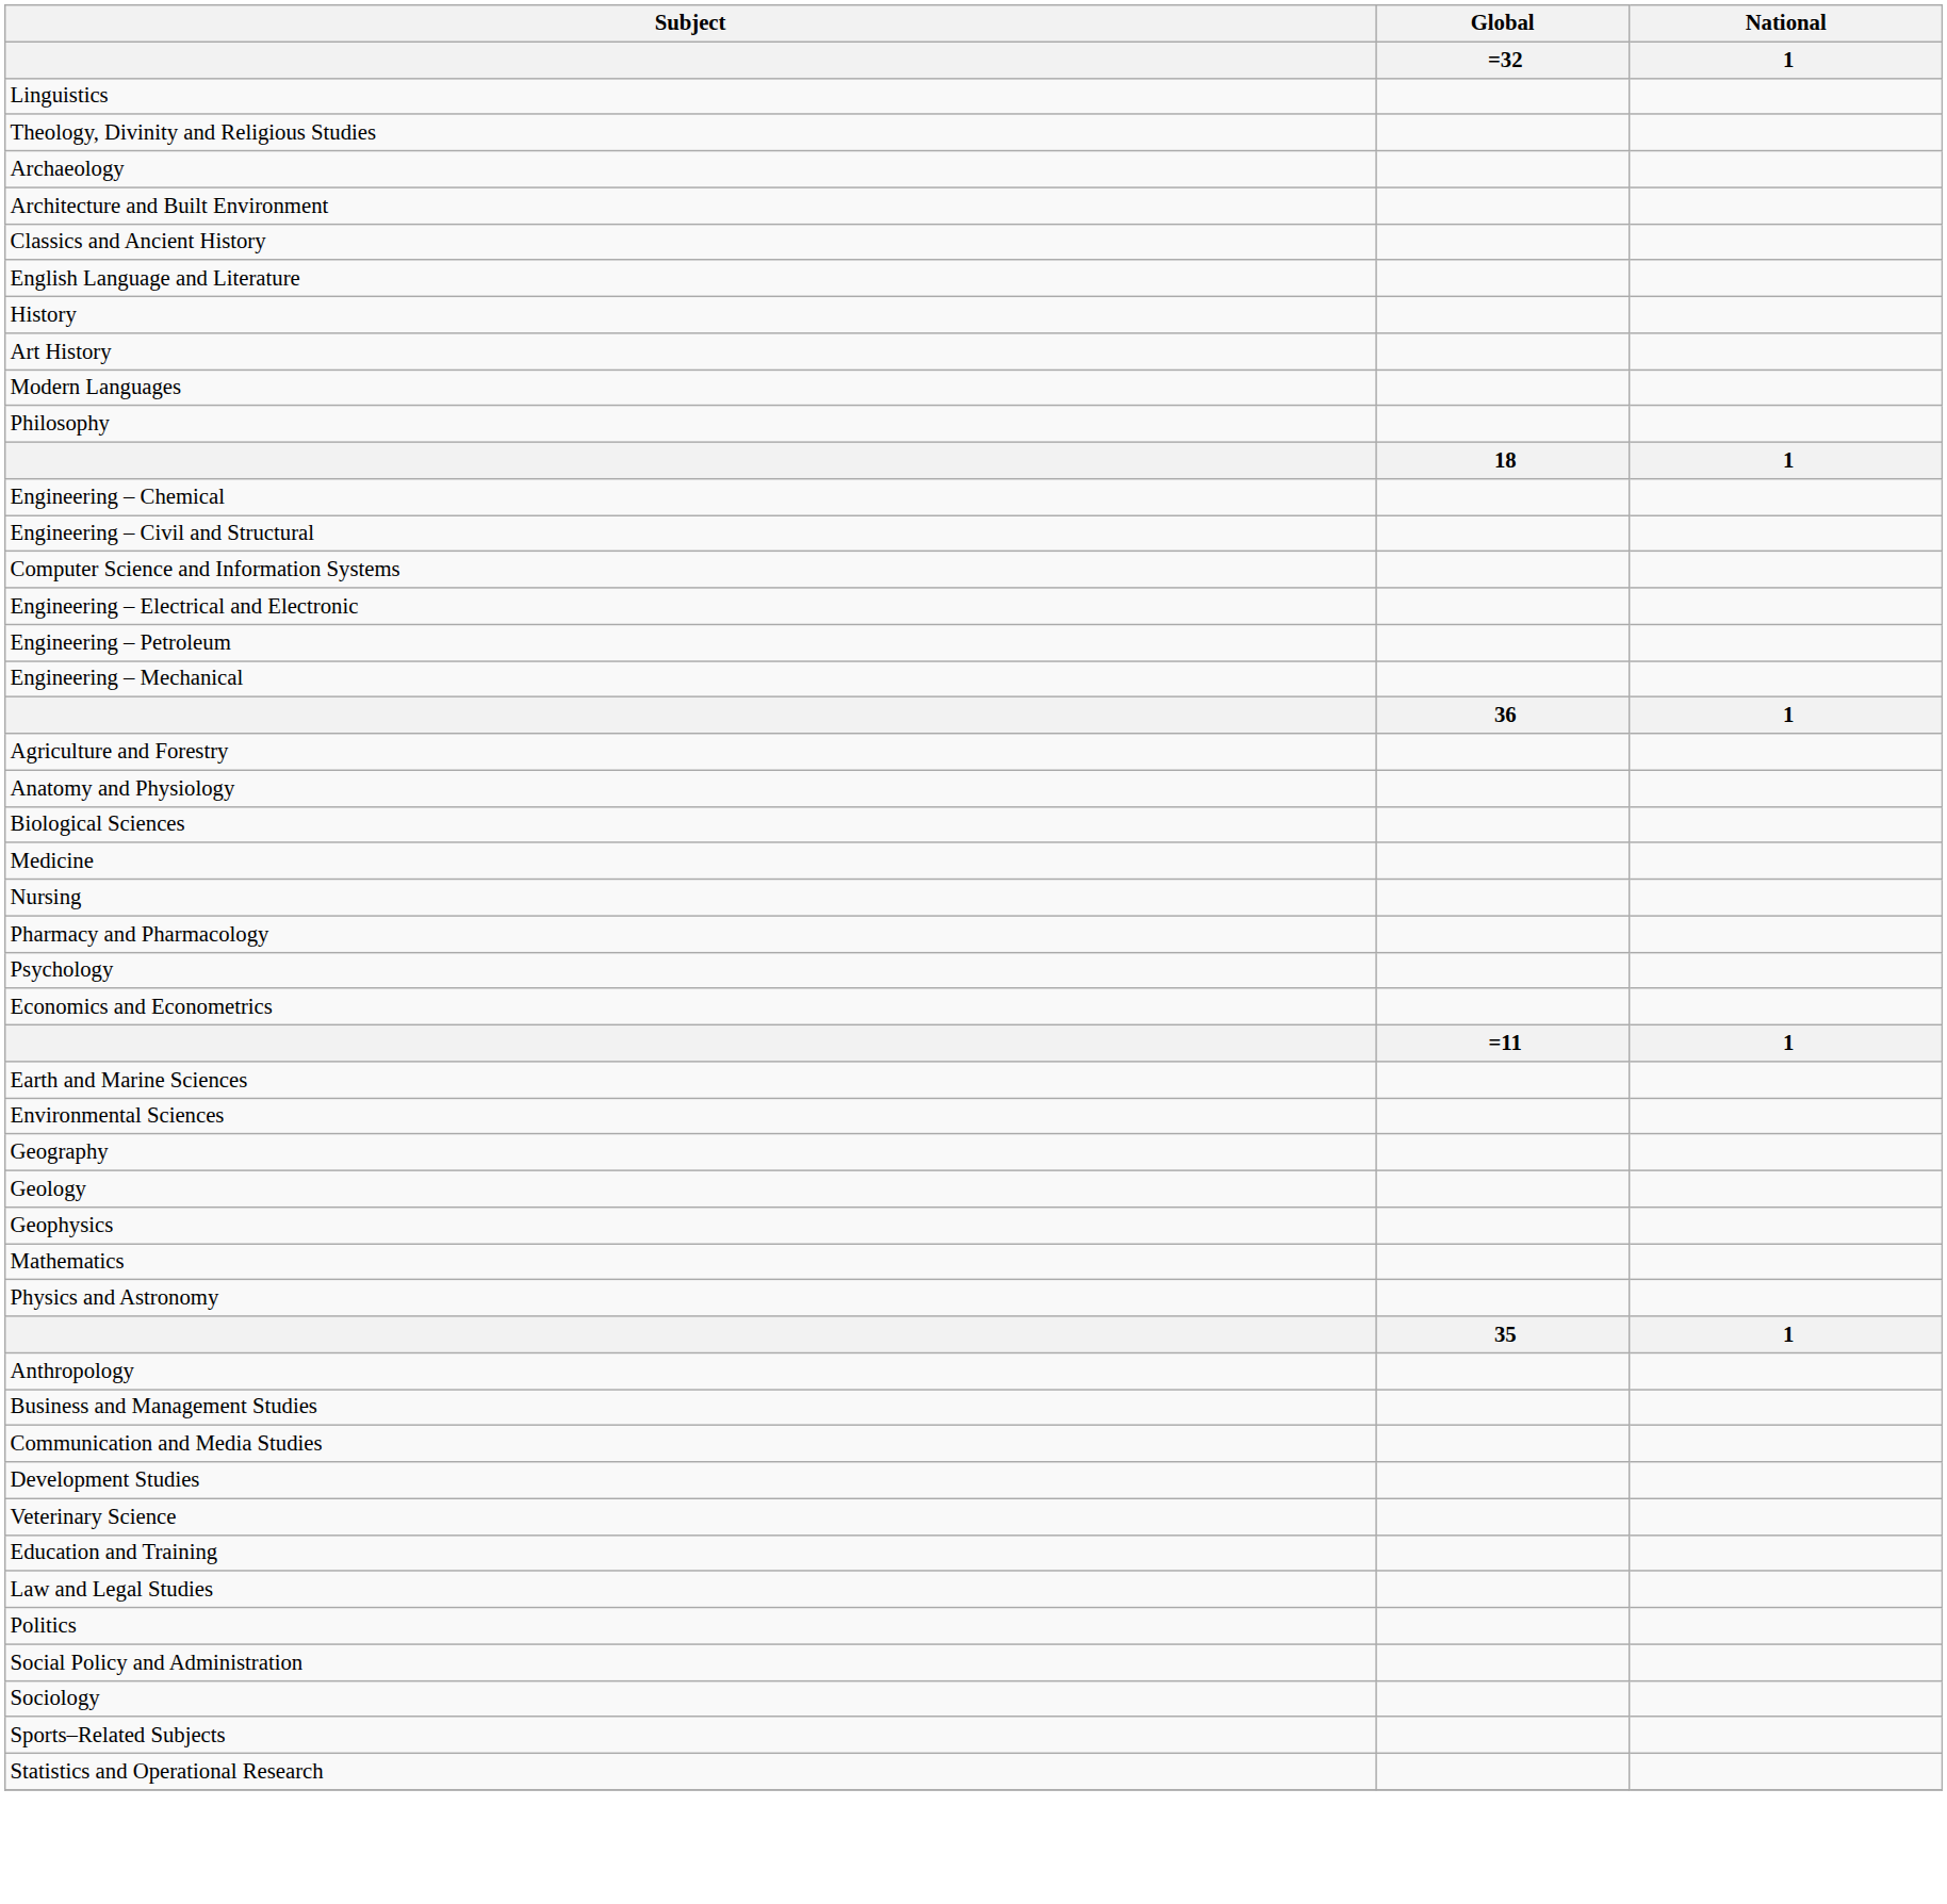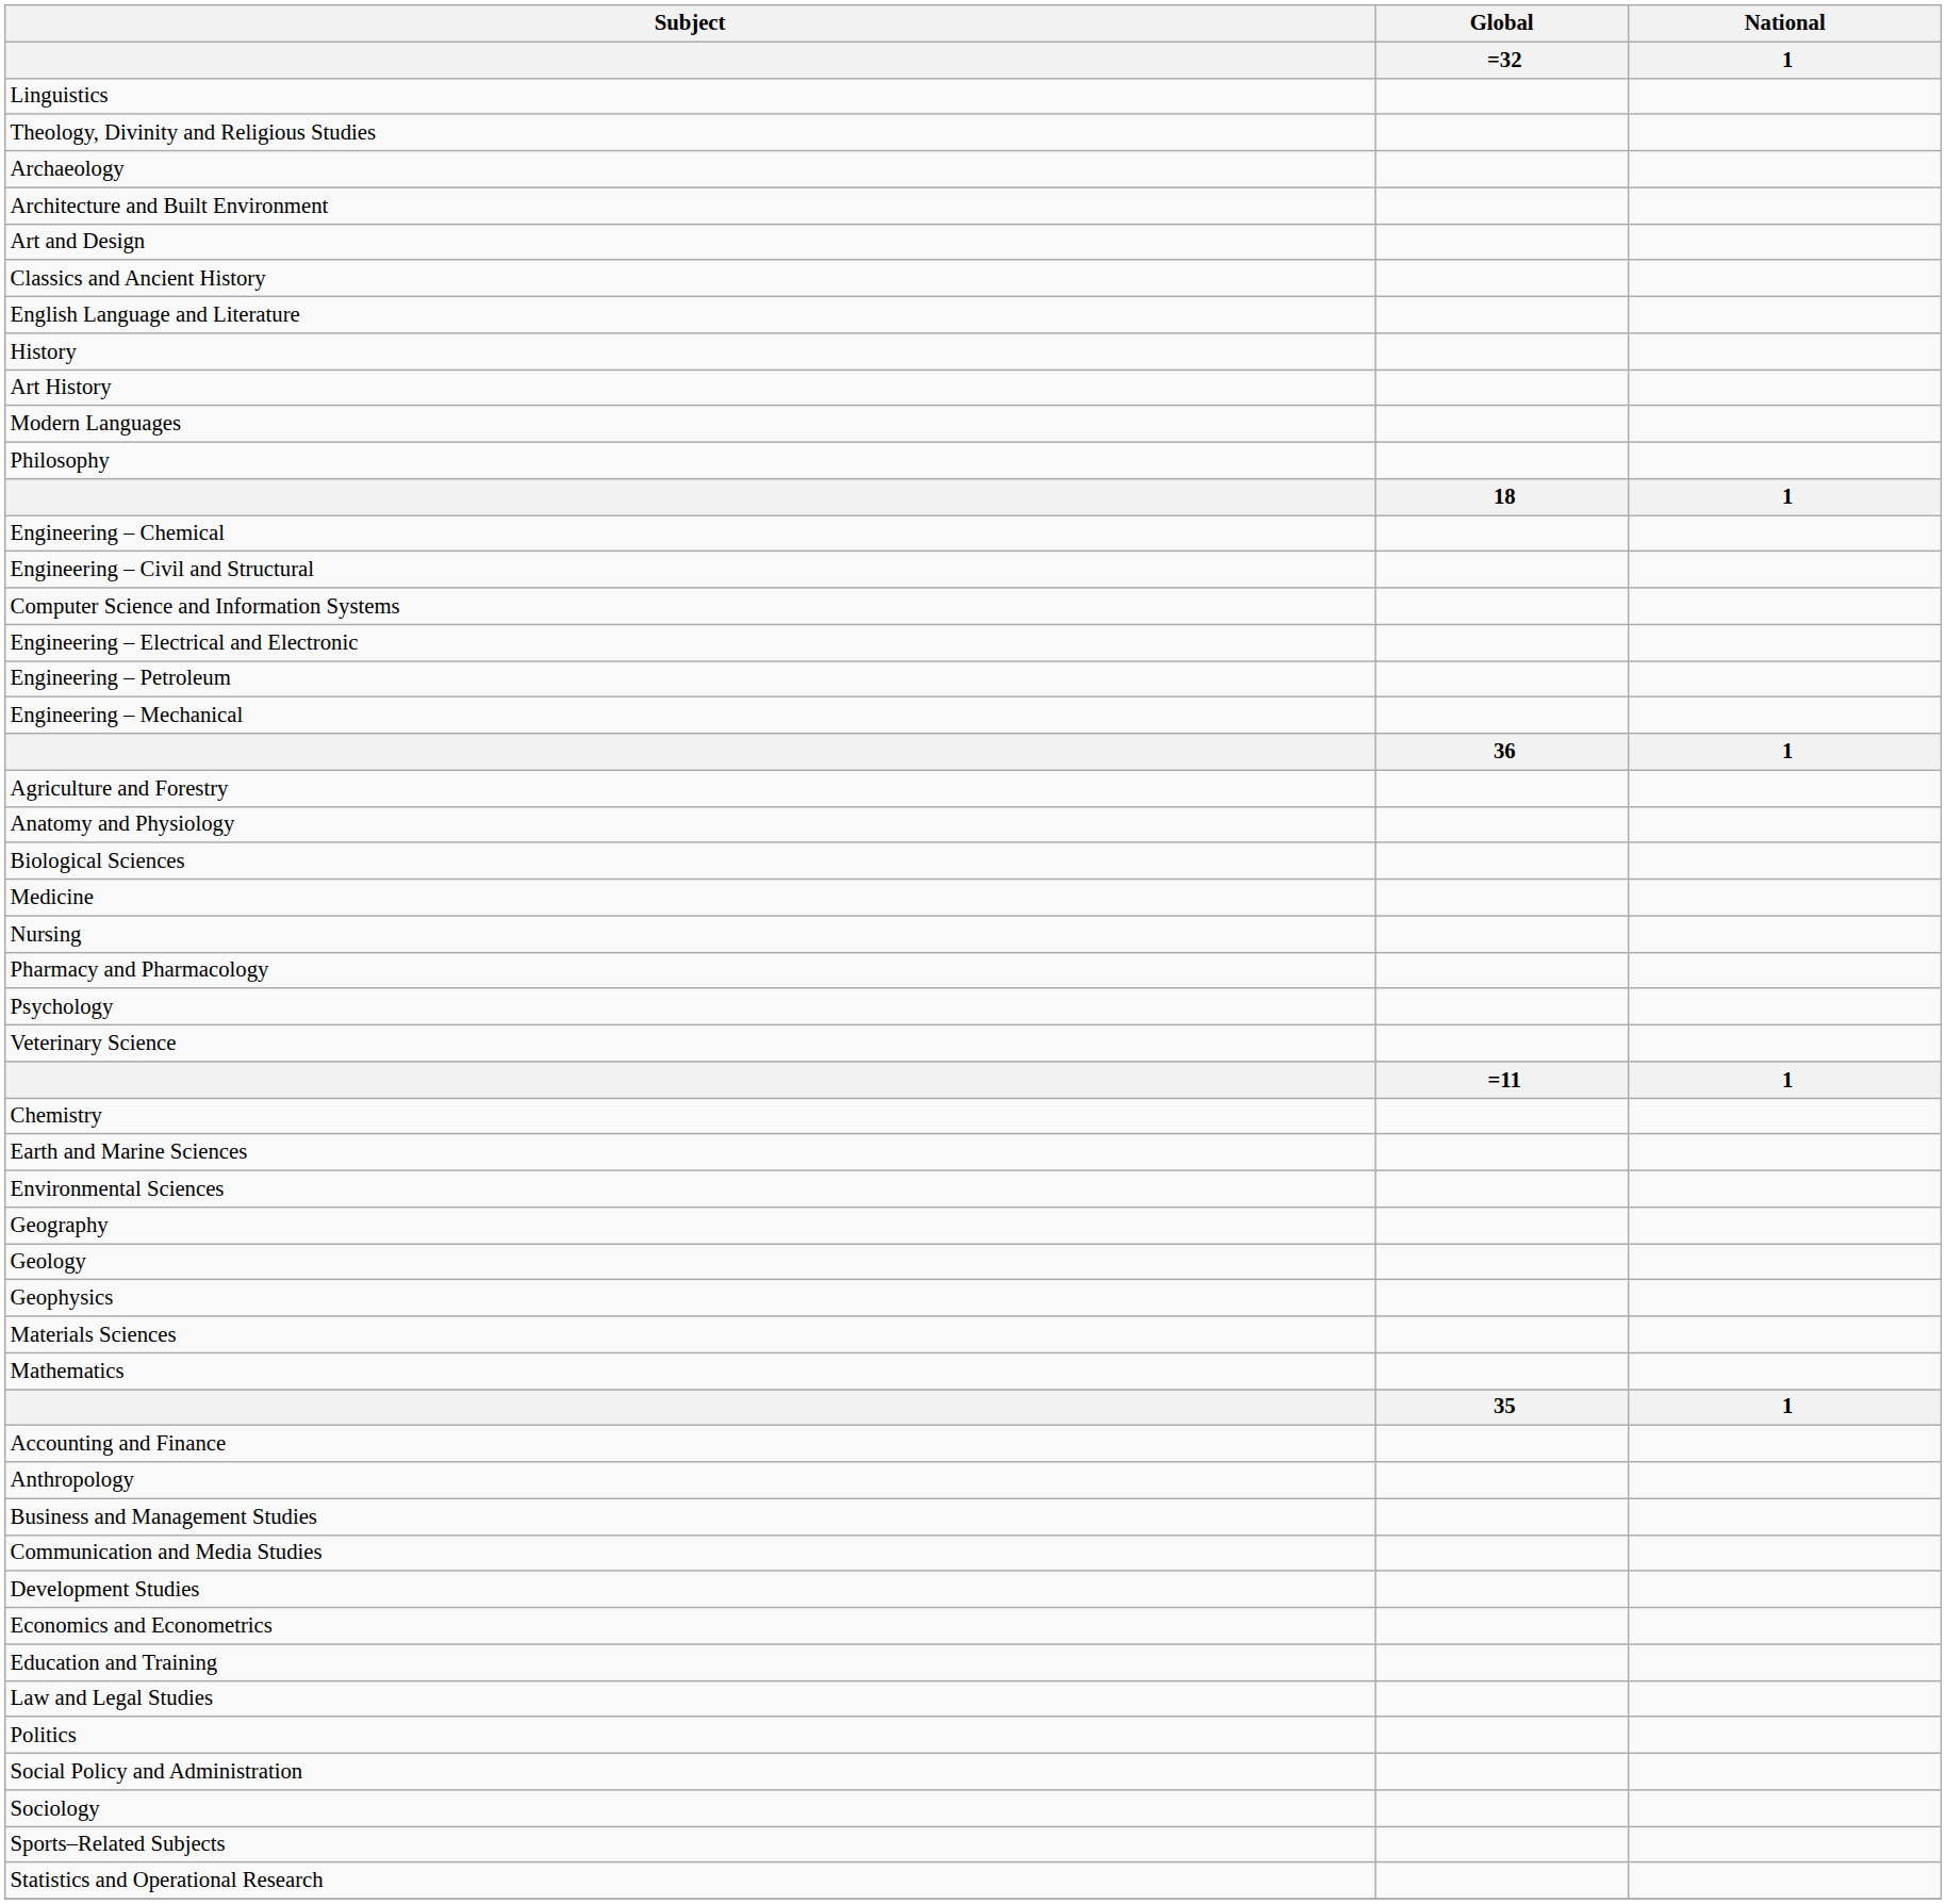+ row: Art and Design
rows swapped: Veterinary Science <-> Economics and Econometrics
+ row: Chemistry
+ row: Materials Sciences
- row: Physics and Astronomy
+ row: Accounting and Finance
